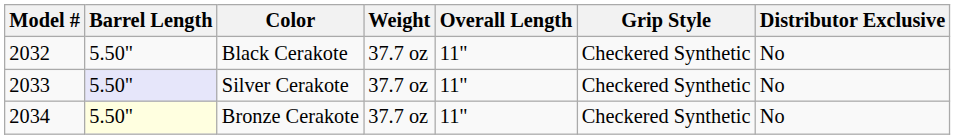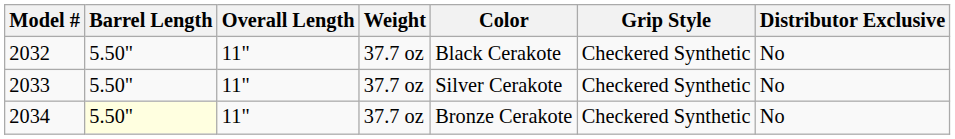columns swapped: Overall Length <-> Color
2033 | Barrel Length: lavender background -> no background
